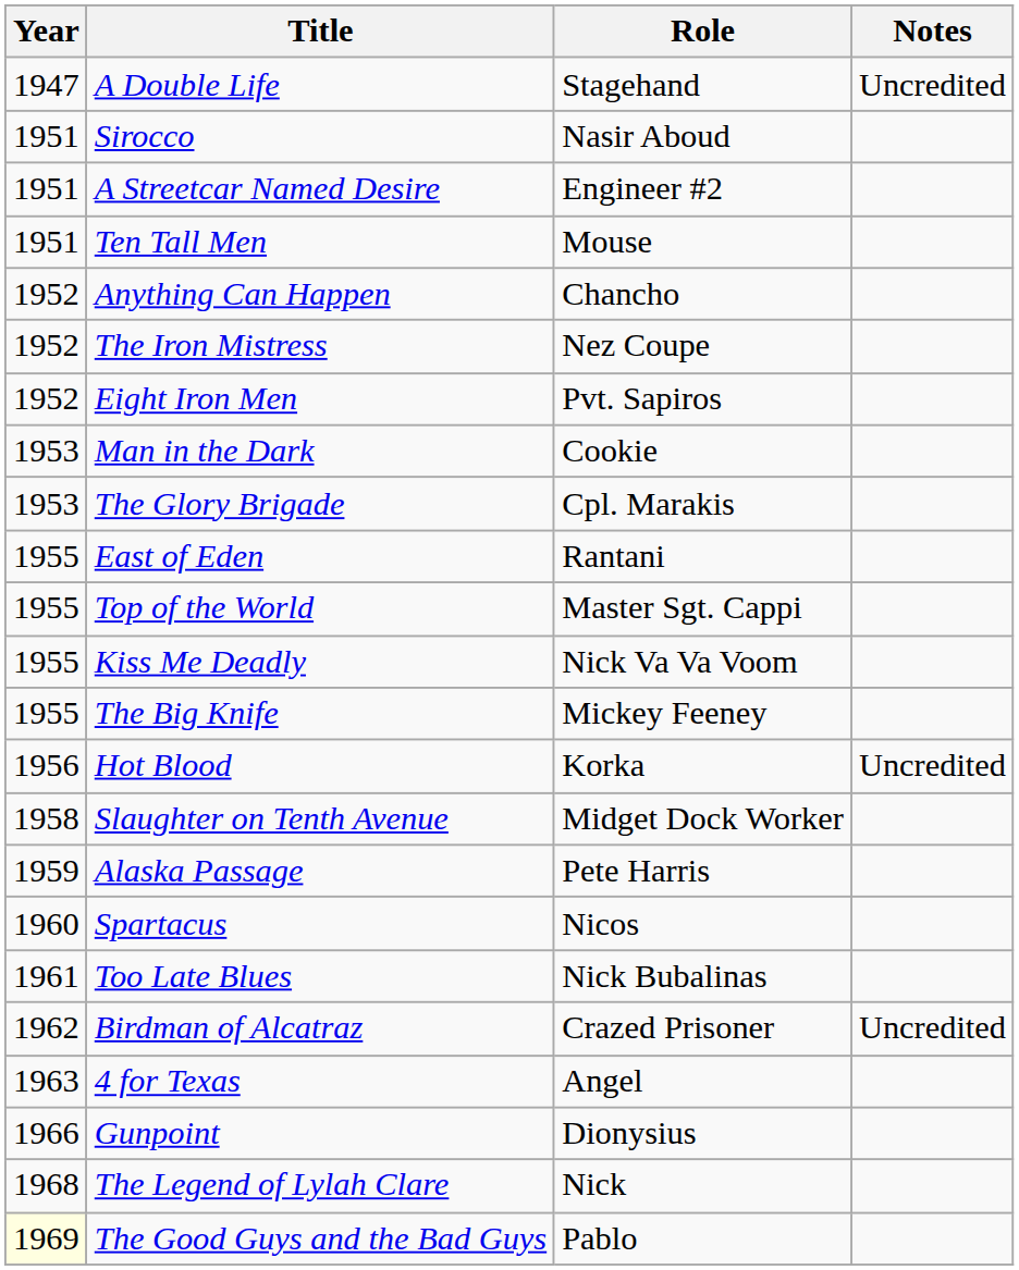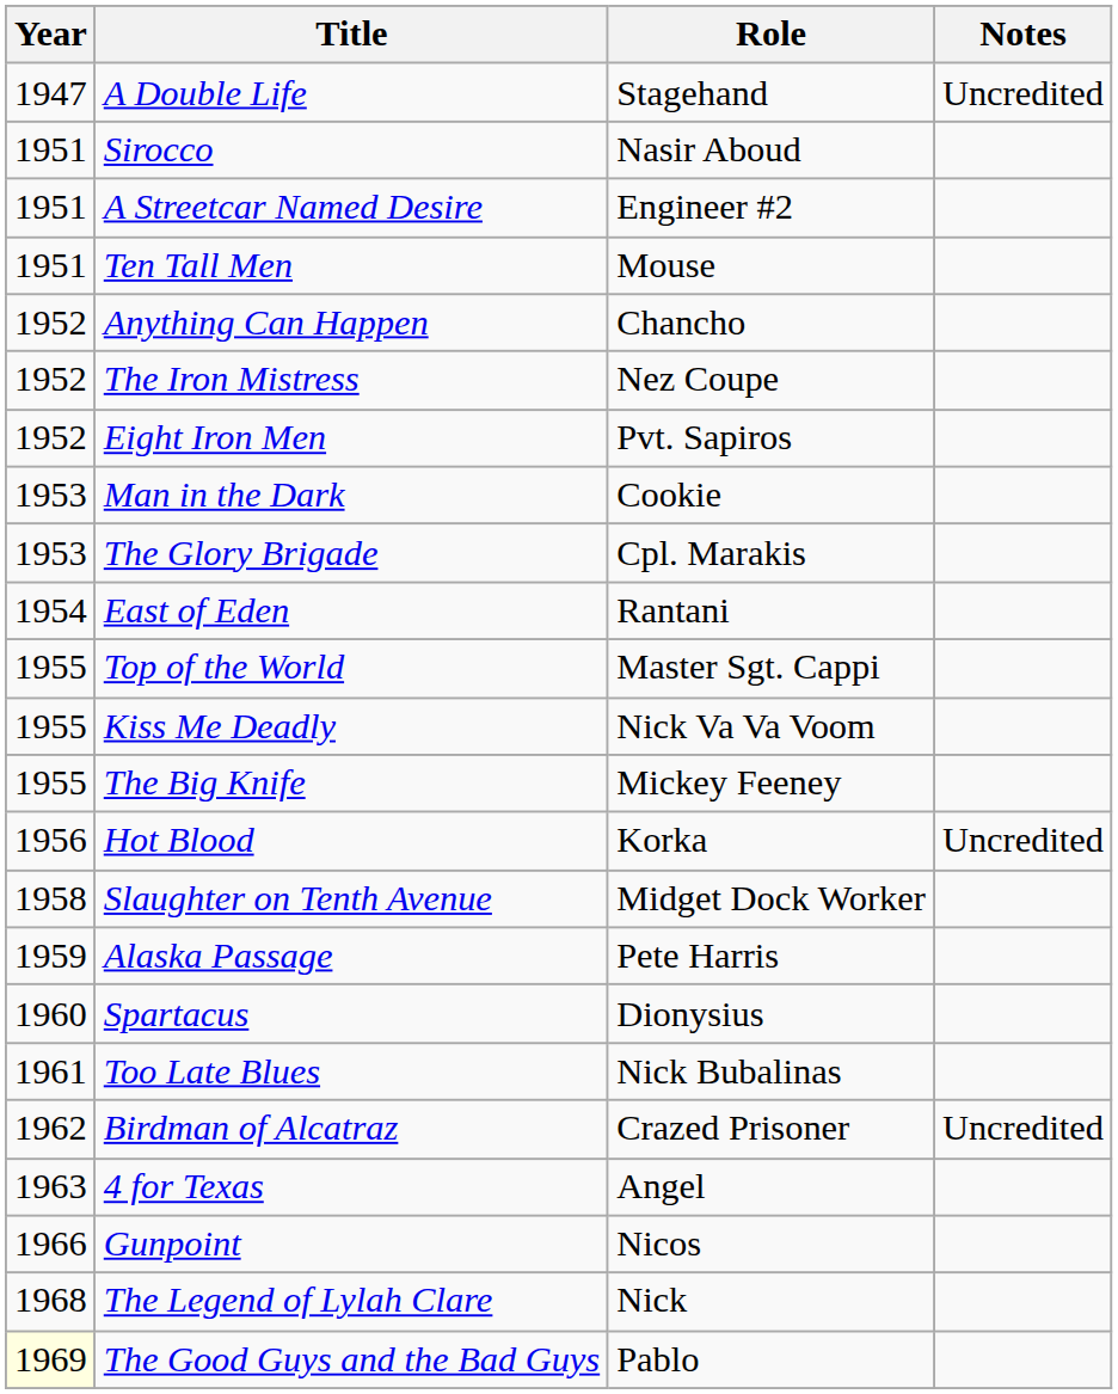East of Eden | Year: 1955 -> 1954
Spartacus | Role: Nicos -> Dionysius
Gunpoint | Role: Dionysius -> Nicos
